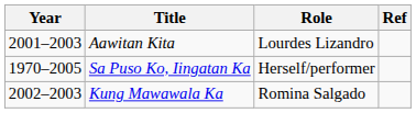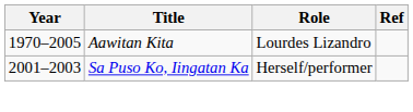Aawitan Kita | Year: 2001–2003 -> 1970–2005
Sa Puso Ko, Iingatan Ka | Year: 1970–2005 -> 2001–2003
- row: 2002–2003 | Kung Mawawala Ka | Romina Salgado
